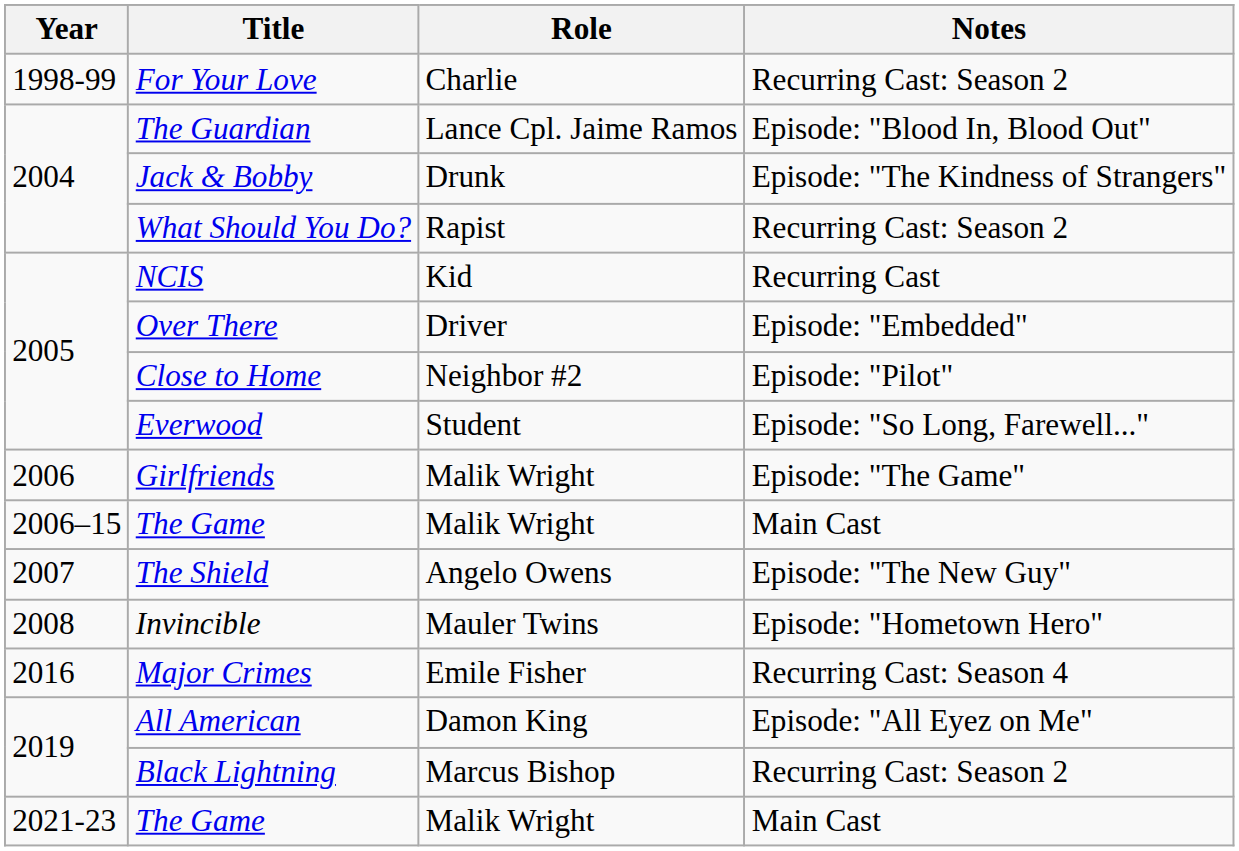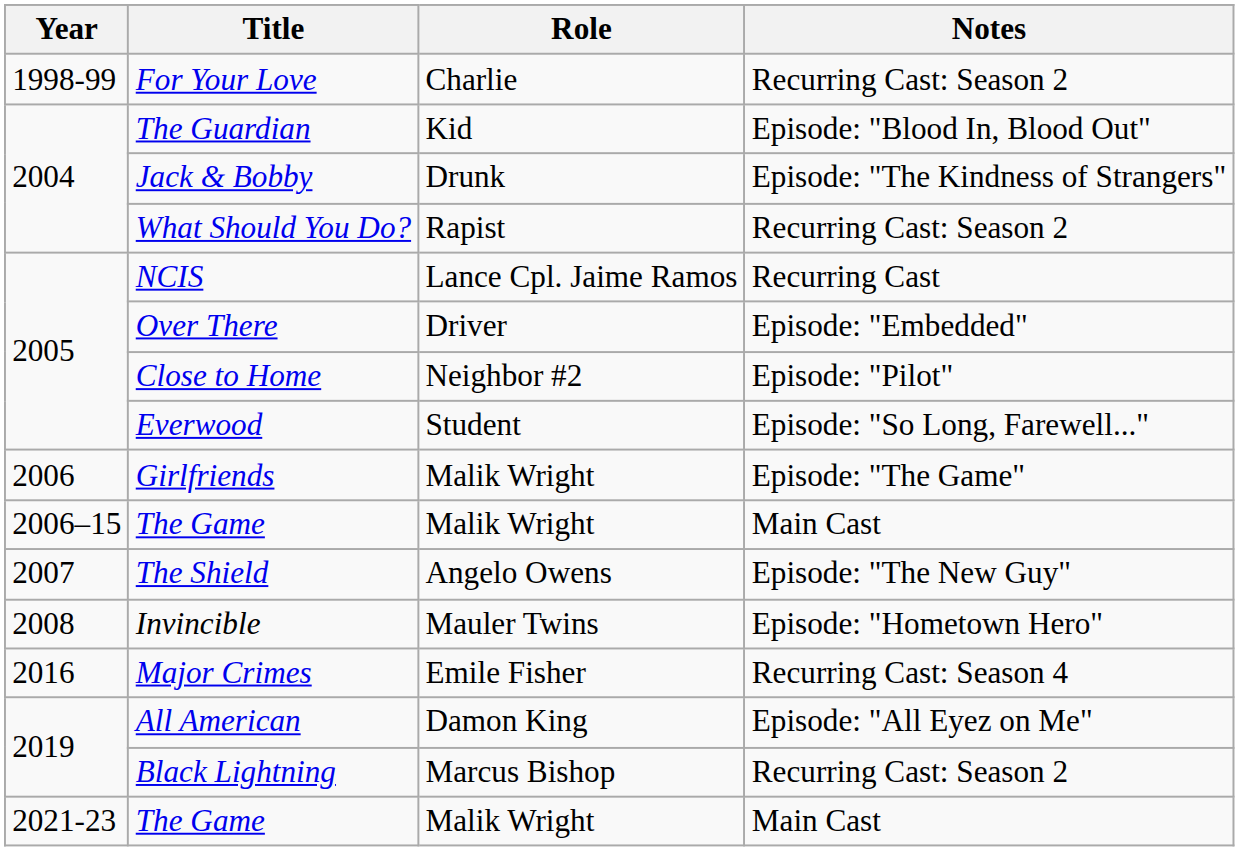The Guardian | Role: Lance Cpl. Jaime Ramos -> Kid
NCIS | Role: Kid -> Lance Cpl. Jaime Ramos
